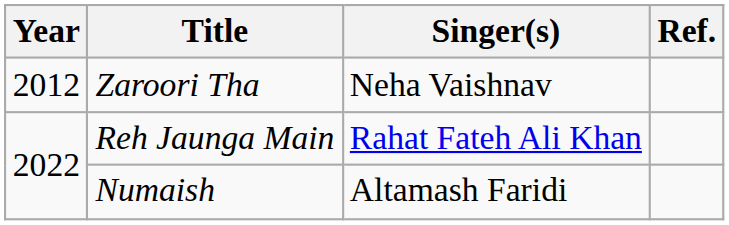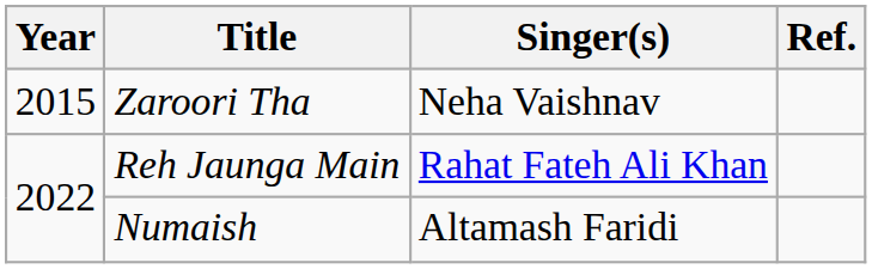Zaroori Tha | Year: 2012 -> 2015
